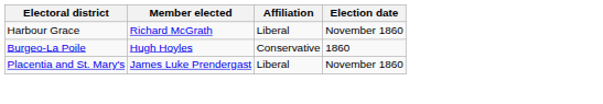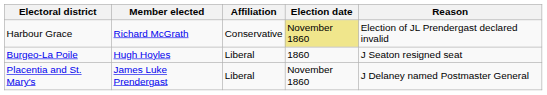+ column: Reason | Election of JL Prendergast declared invalid | J Seaton resigned seat | J Delaney named Postmaster General
Harbour Grace | Affiliation: Liberal -> Conservative
Harbour Grace | Election date: no background -> khaki background
Burgeo-La Poile | Affiliation: Conservative -> Liberal
